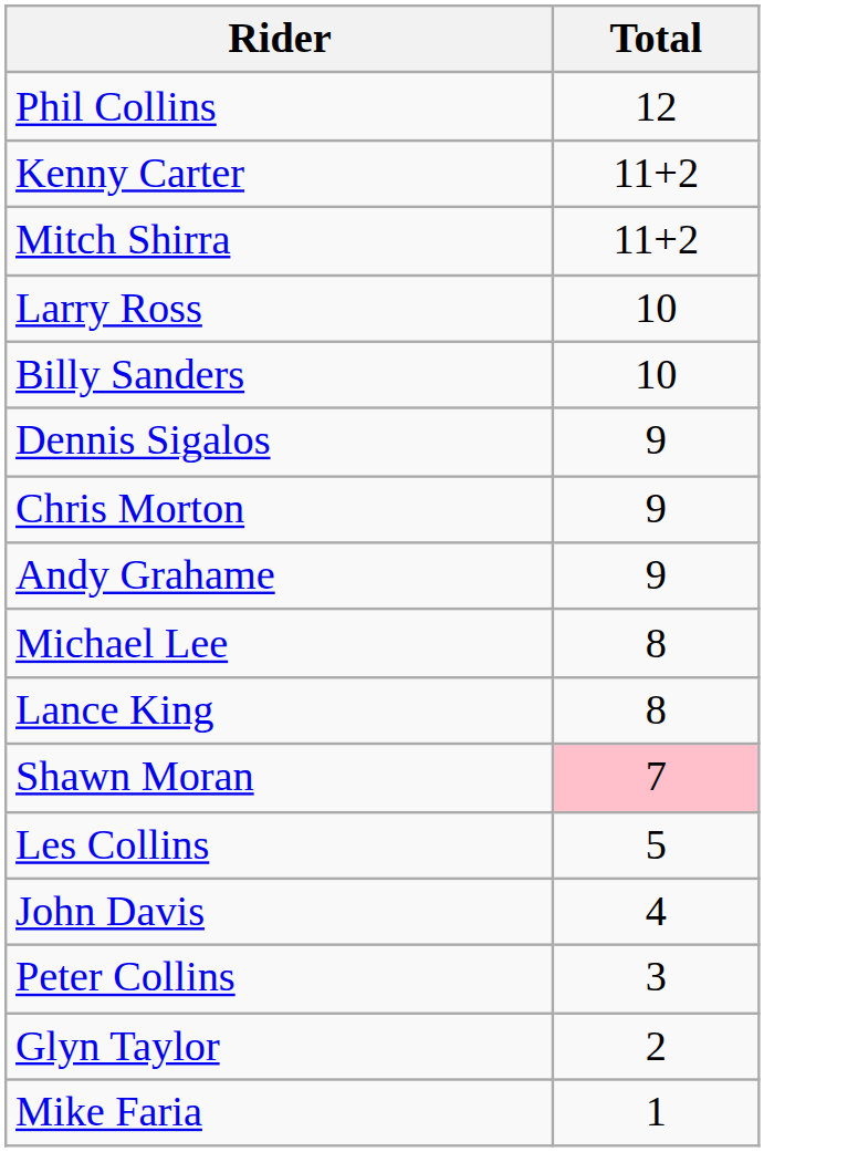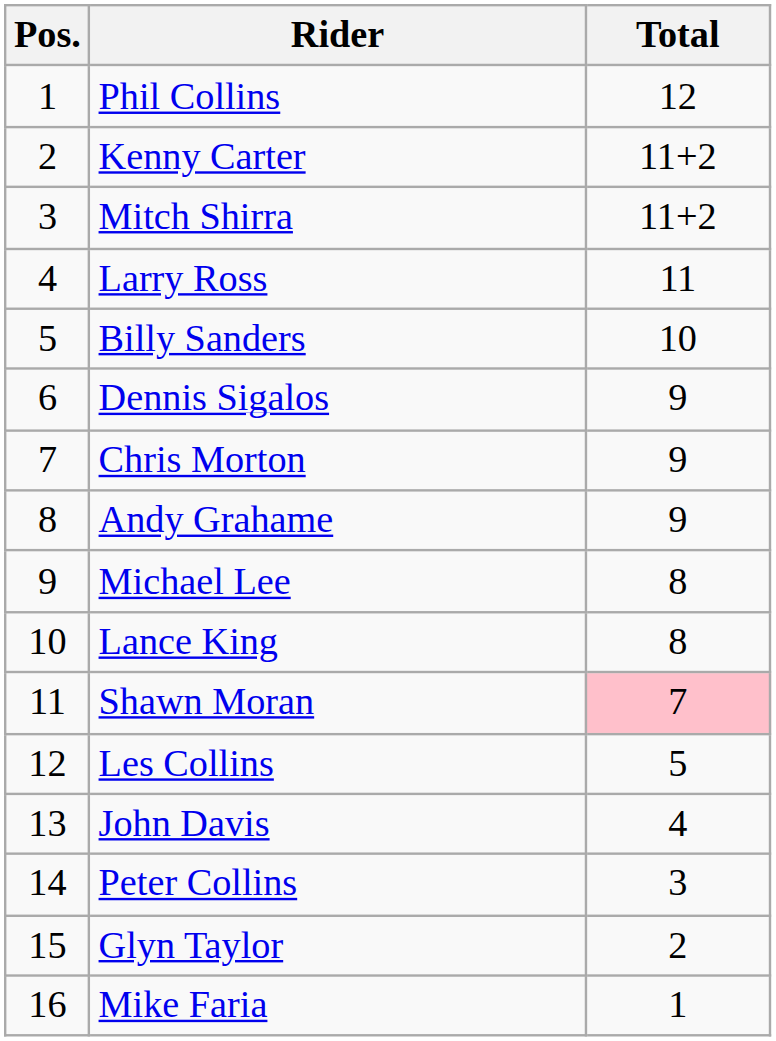+ column: Pos. | 1 | 2 | 3 | 4 | 5 | 6 | 7 | 8 | 9 | 10 | 11 | 12 | 13 | 14 | 15 | 16
Larry Ross | Total: 10 -> 11
